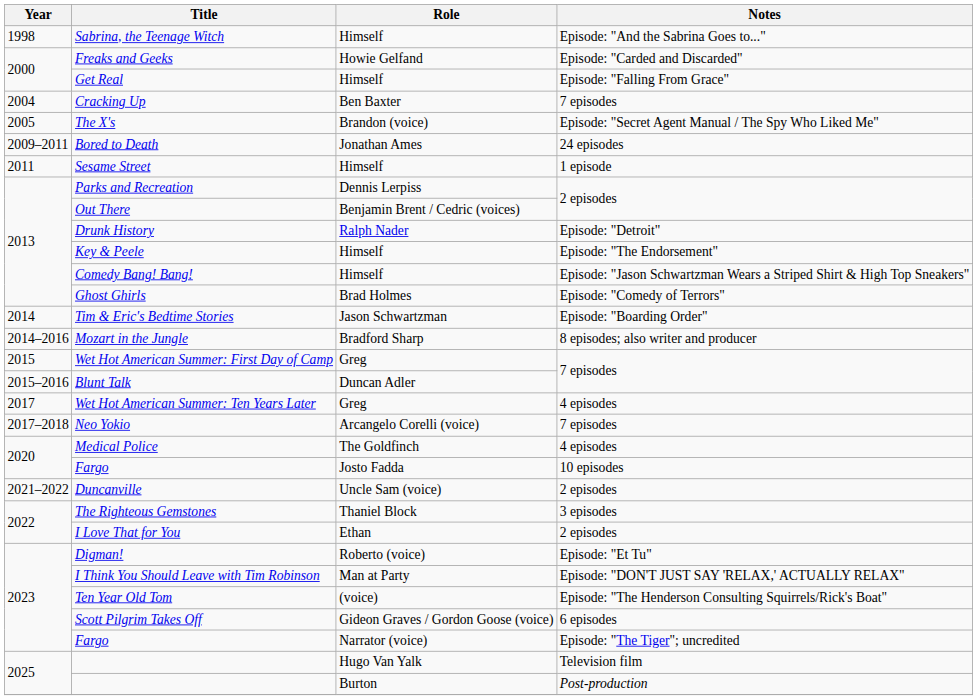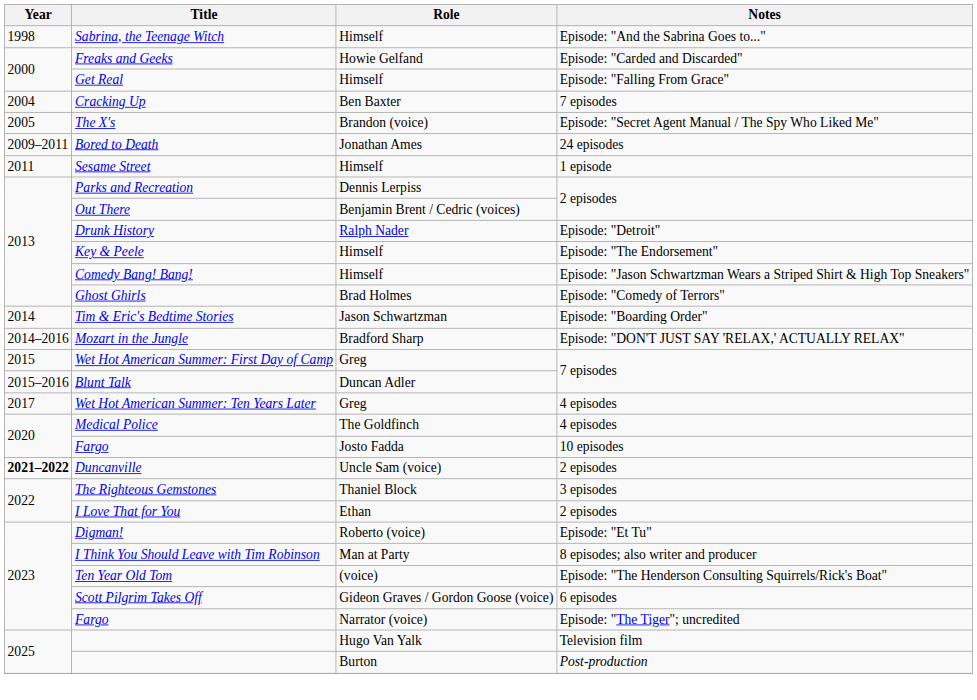Mozart in the Jungle | Notes: 8 episodes; also writer and producer -> Episode: "DON'T JUST SAY 'RELAX,' ACTUALLY RELAX"
- row: 2017–2018 | Neo Yokio | Arcangelo Corelli (voice) | 7 episodes
Duncanville | Year: normal -> bold
I Think You Should Leave with Tim Robinson | Notes: Episode: "DON'T JUST SAY 'RELAX,' ACTUALLY RELAX" -> 8 episodes; also writer and producer
